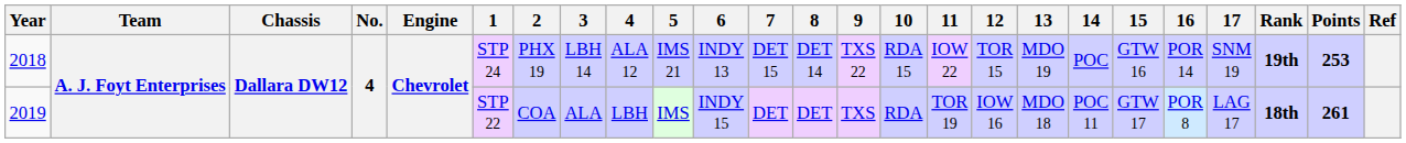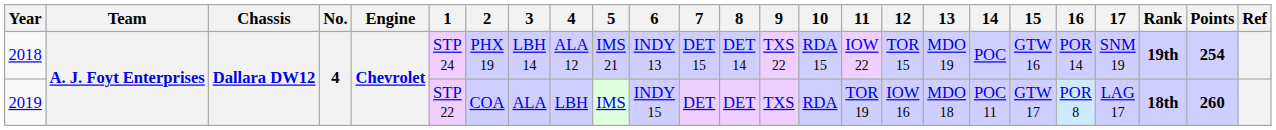2018 | Points: 253 -> 254
2019 | Points: 261 -> 260
